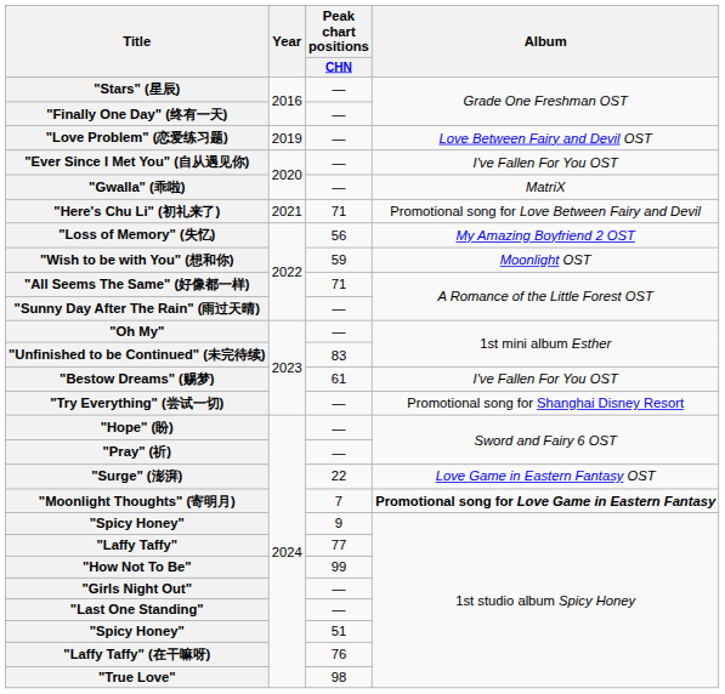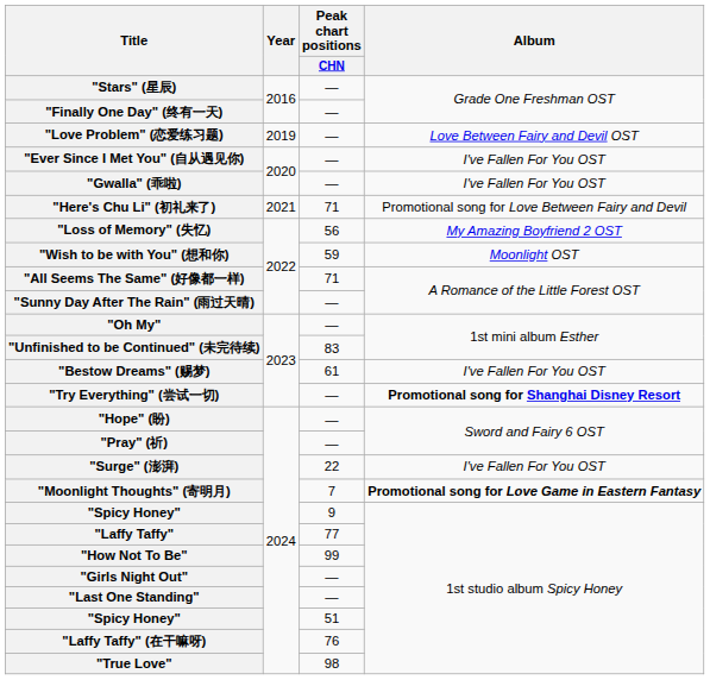"Gwalla" (乖啦) | Album: MatriX -> I've Fallen For You OST
"Try Everything" (尝试一切) | Album: normal -> bold
"Surge" (澎湃) | Album: Love Game in Eastern Fantasy OST -> I've Fallen For You OST
